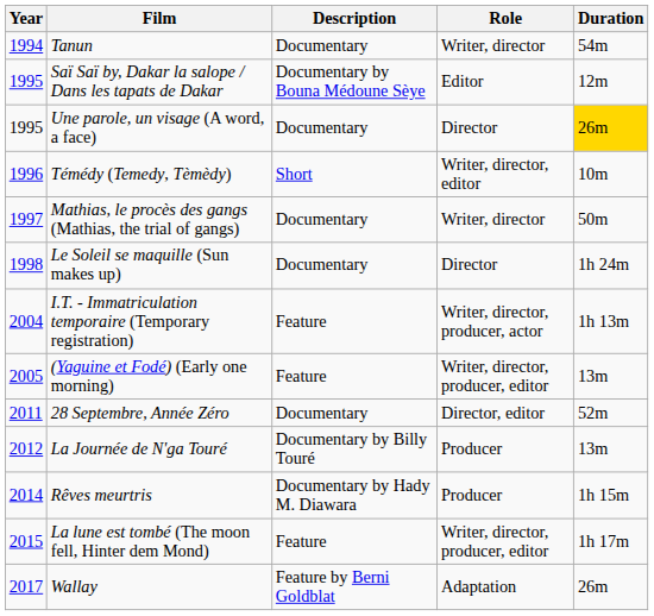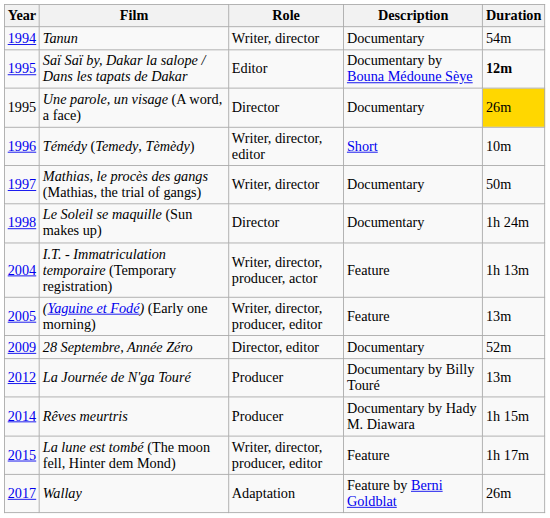columns swapped: Description <-> Role
Saï Saï by, Dakar la salope / Dans les tapats de Dakar | Duration: normal -> bold
28 Septembre, Année Zéro | Year: 2011 -> 2009
